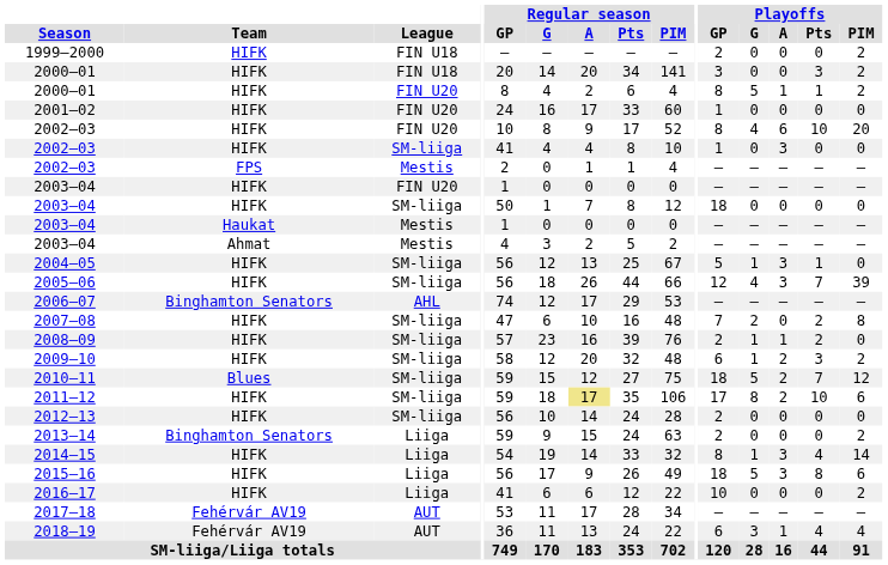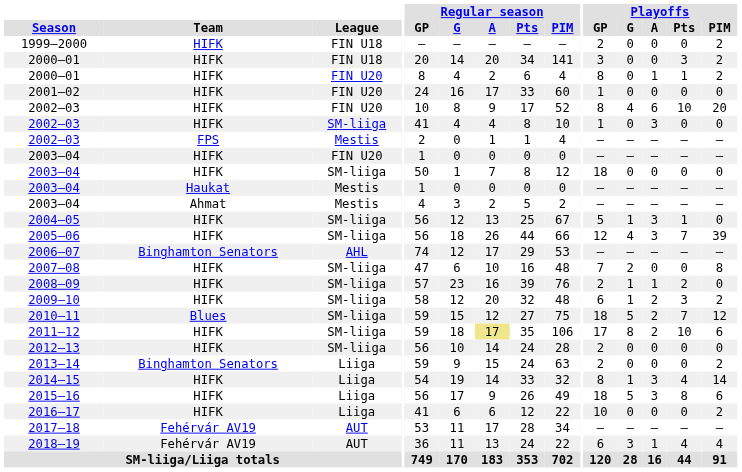2000–01 / FIN U20 | Playoffs / G: 5 -> 0
2007–08 | Playoffs / Pts: 2 -> 0
